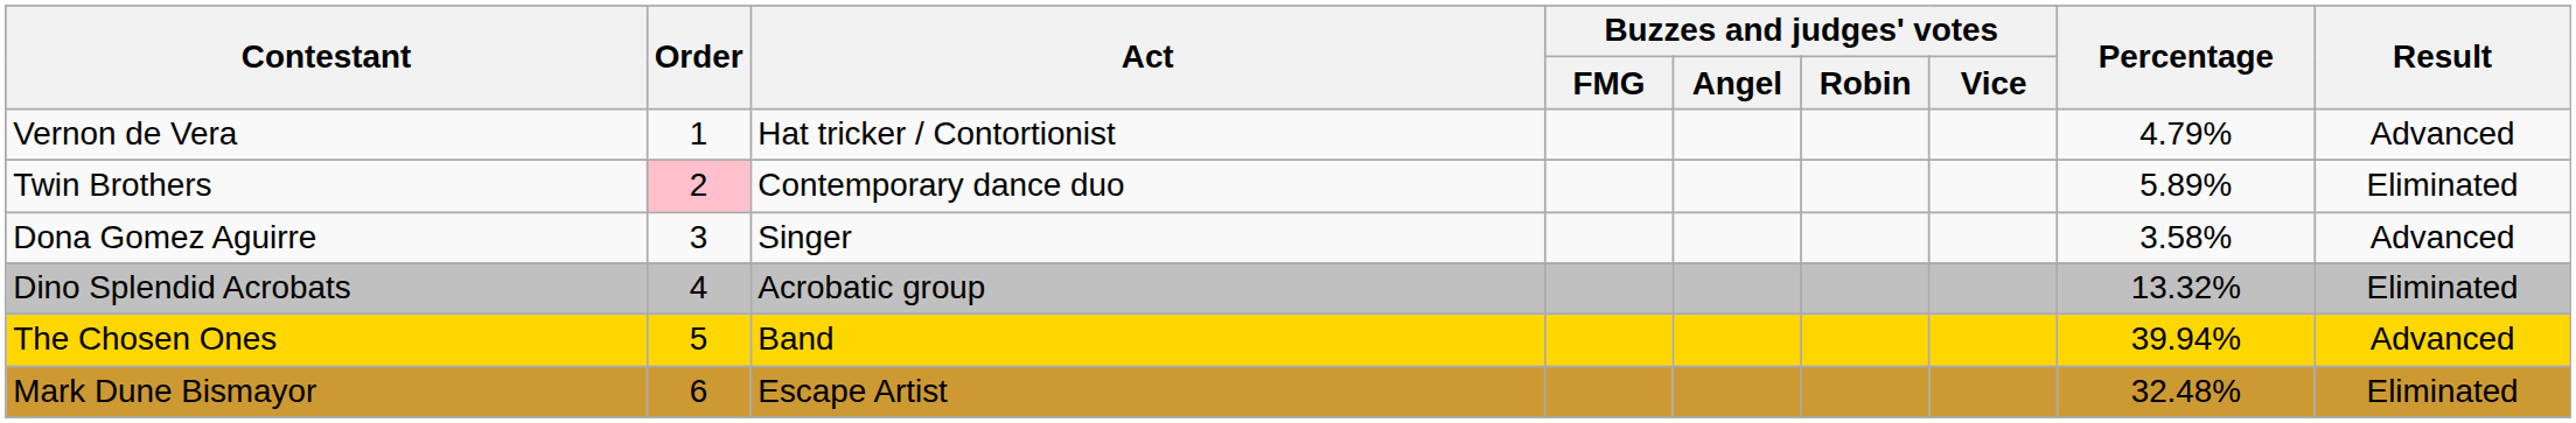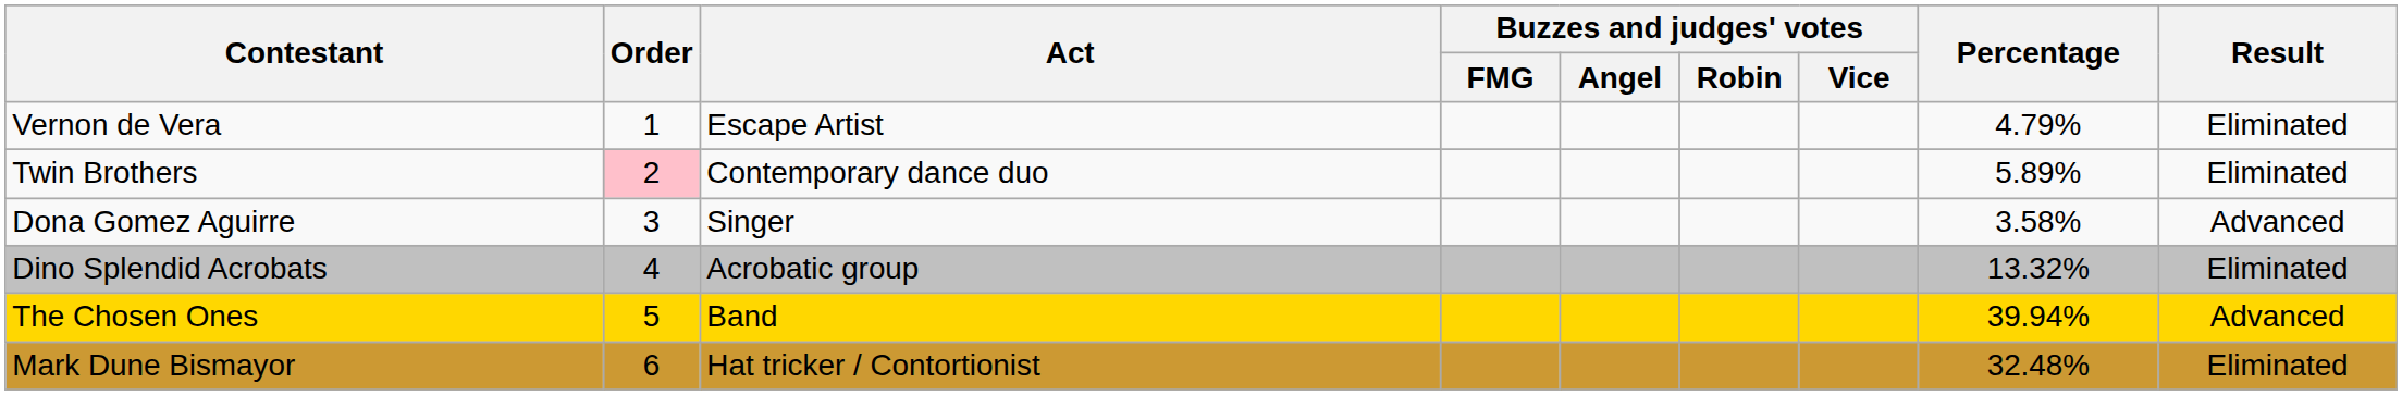Vernon de Vera | Act: Hat tricker / Contortionist -> Escape Artist
Vernon de Vera | Result: Advanced -> Eliminated
Mark Dune Bismayor | Act: Escape Artist -> Hat tricker / Contortionist
